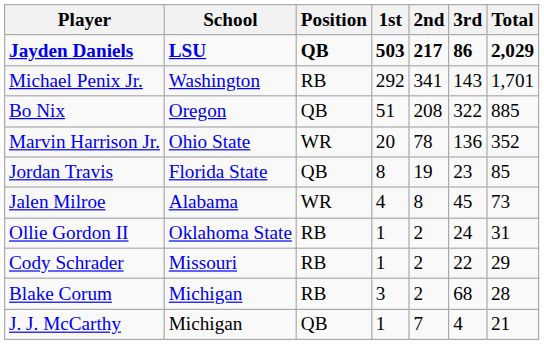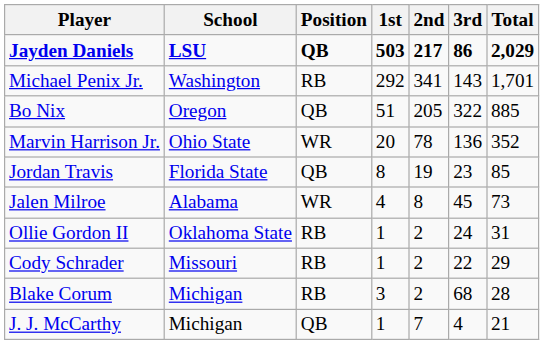Bo Nix | 2nd: 208 -> 205
